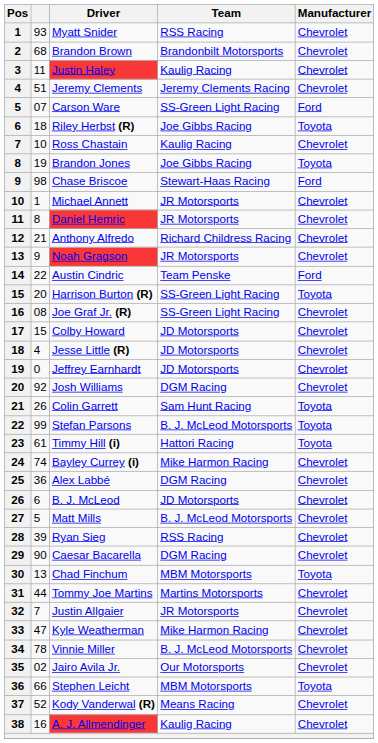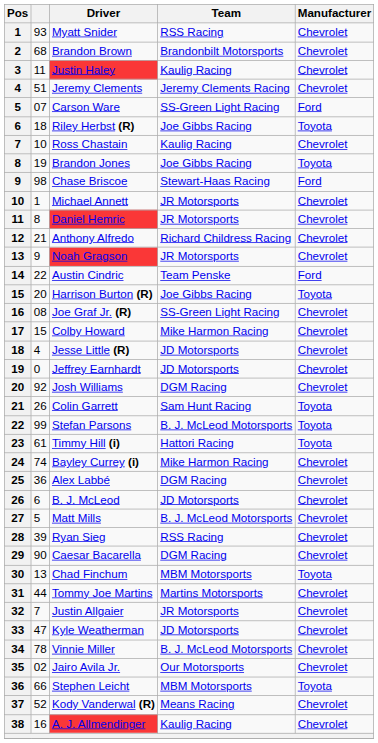Harrison Burton (R) | Team: SS-Green Light Racing -> Joe Gibbs Racing
Colby Howard | Team: JD Motorsports -> Mike Harmon Racing
Kyle Weatherman | Team: Mike Harmon Racing -> JD Motorsports
